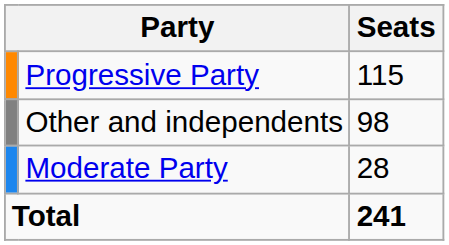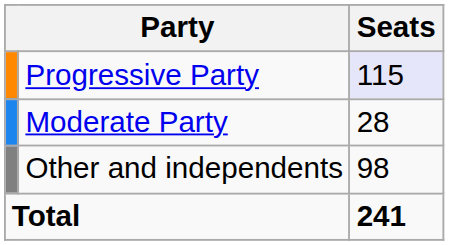Progressive Party | Seats: no background -> lavender background
rows swapped: Other and independents <-> Moderate Party
